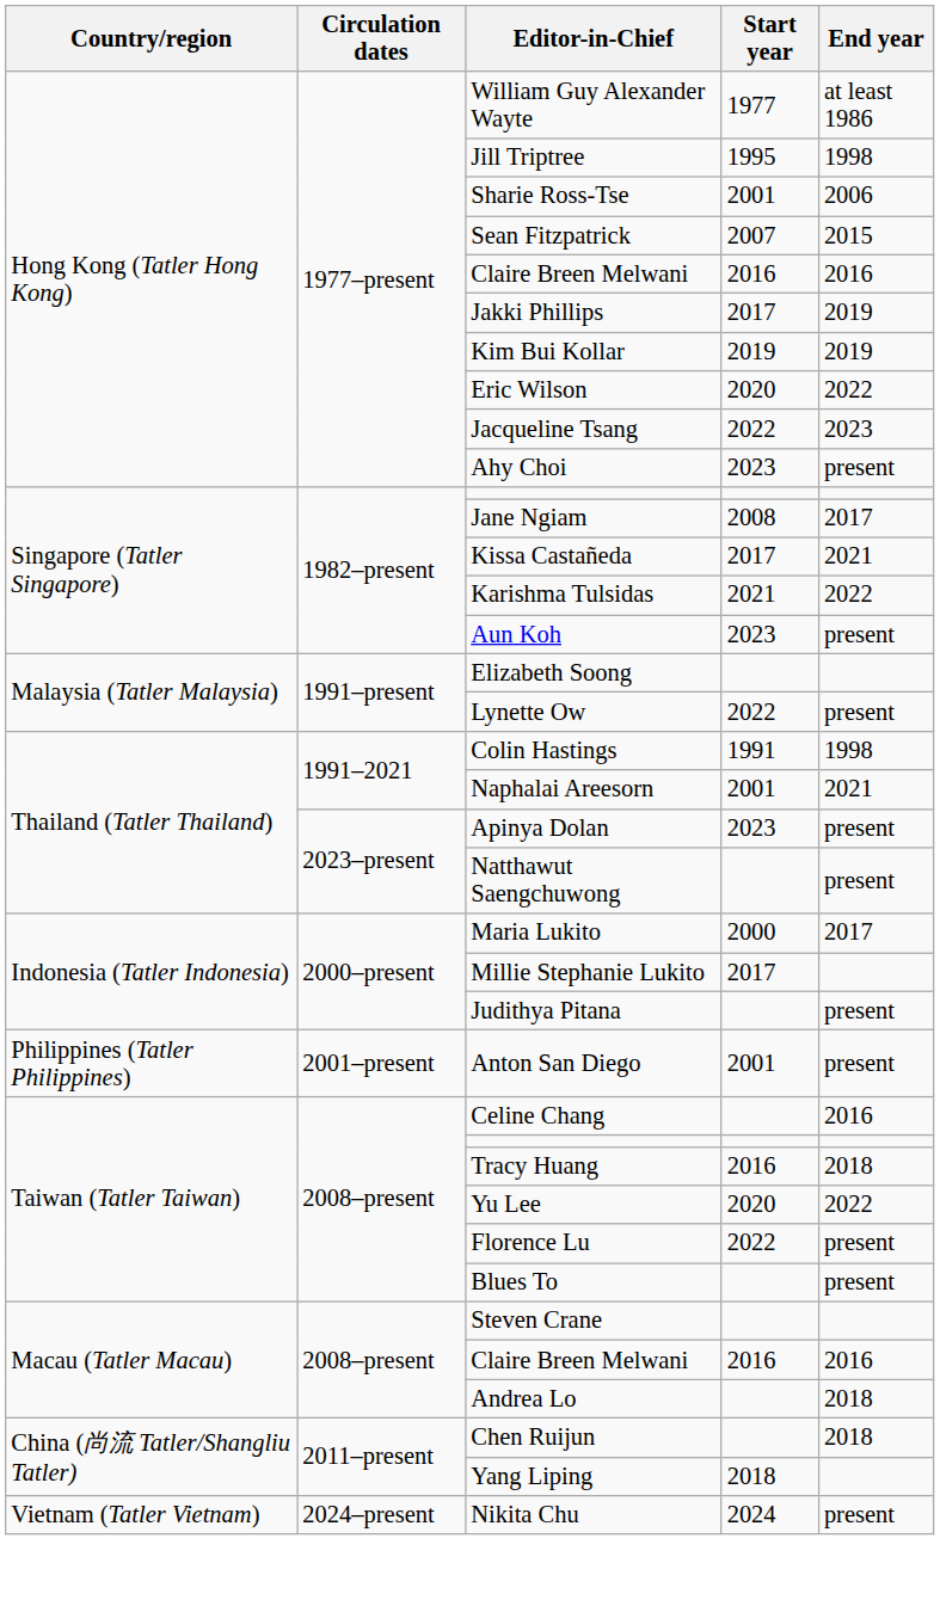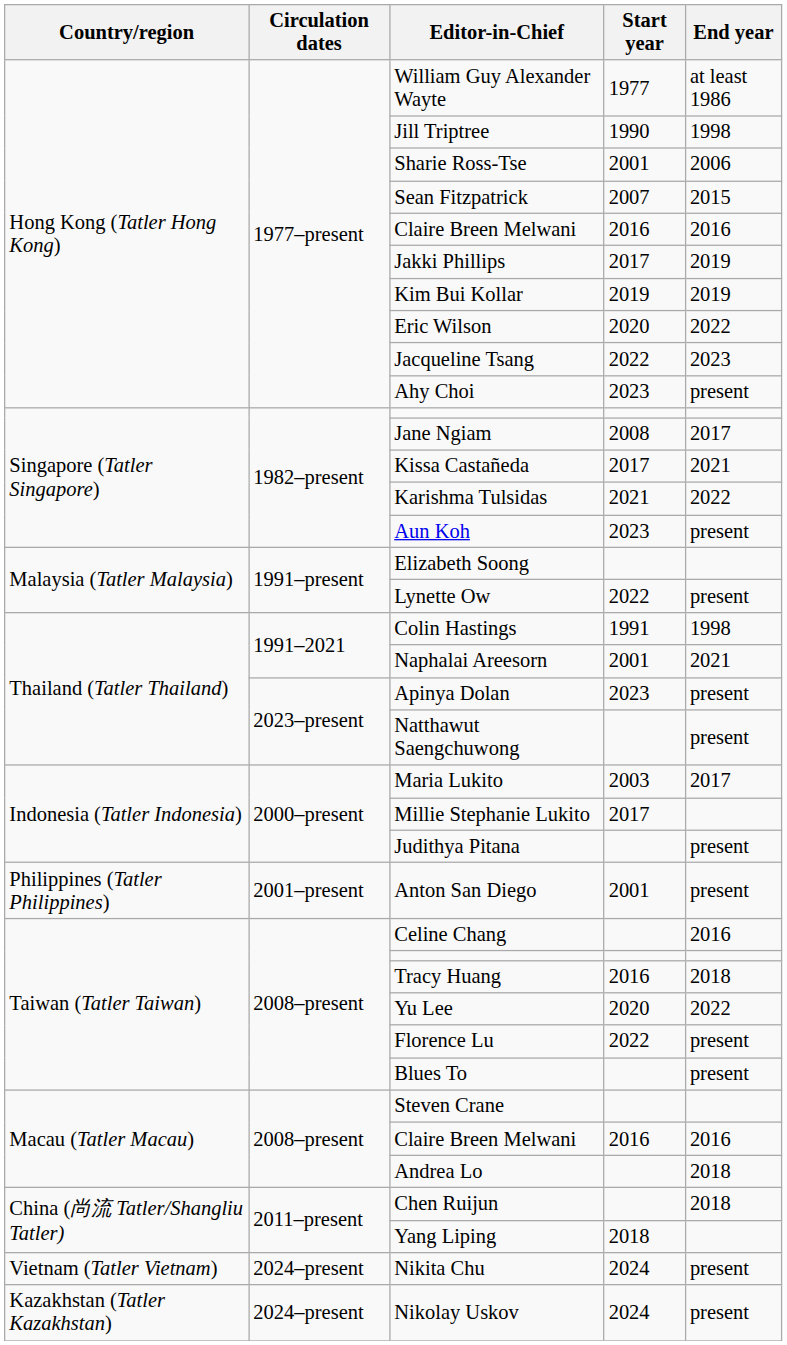Jill Triptree | Start year: 1995 -> 1990
Maria Lukito | Start year: 2000 -> 2003
+ row: Kazakhstan (Tatler Kazakhstan) | 2024–present | Nikolay Uskov | 2024 | present
